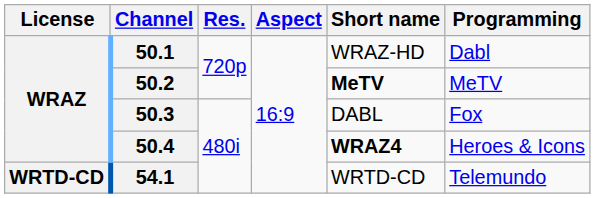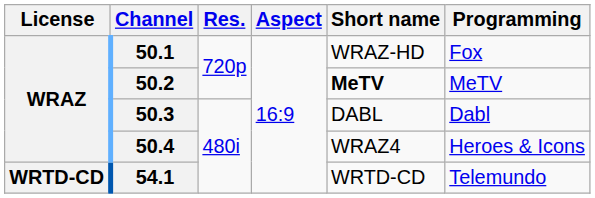50.1 | Programming: Dabl -> Fox
50.3 | Programming: Fox -> Dabl
50.4 | Short name: bold -> normal
